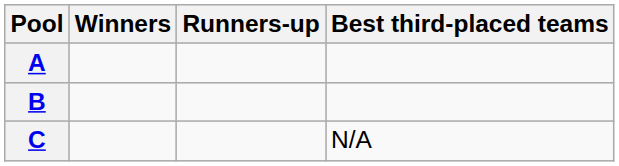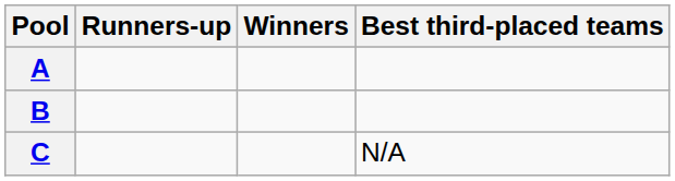columns swapped: Winners <-> Runners-up
